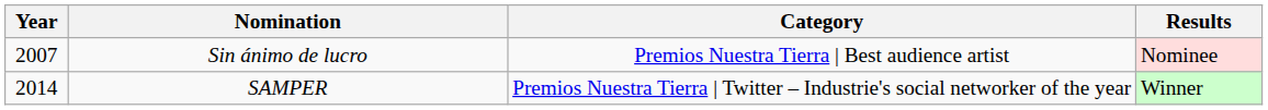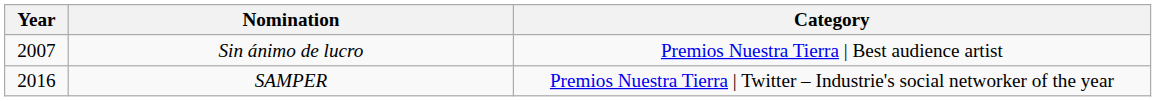- column: Results | Nominee | Winner
SAMPER | Year: 2014 -> 2016
